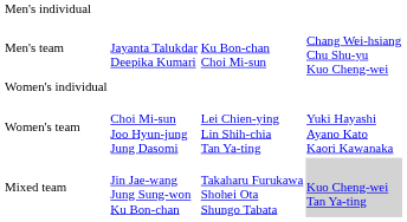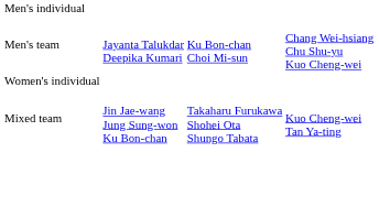- row: Women's team | Choi Mi-sun Joo Hyun-jung Jung Dasomi | Lei Chien-ying Lin Shih-chia Tan Ya-ting | Yuki Hayashi Ayano Kato Kaori Kawanaka
Mixed team | column 4: lightgrey background -> no background
